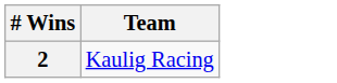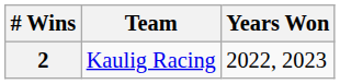+ column: Years Won | 2022, 2023
